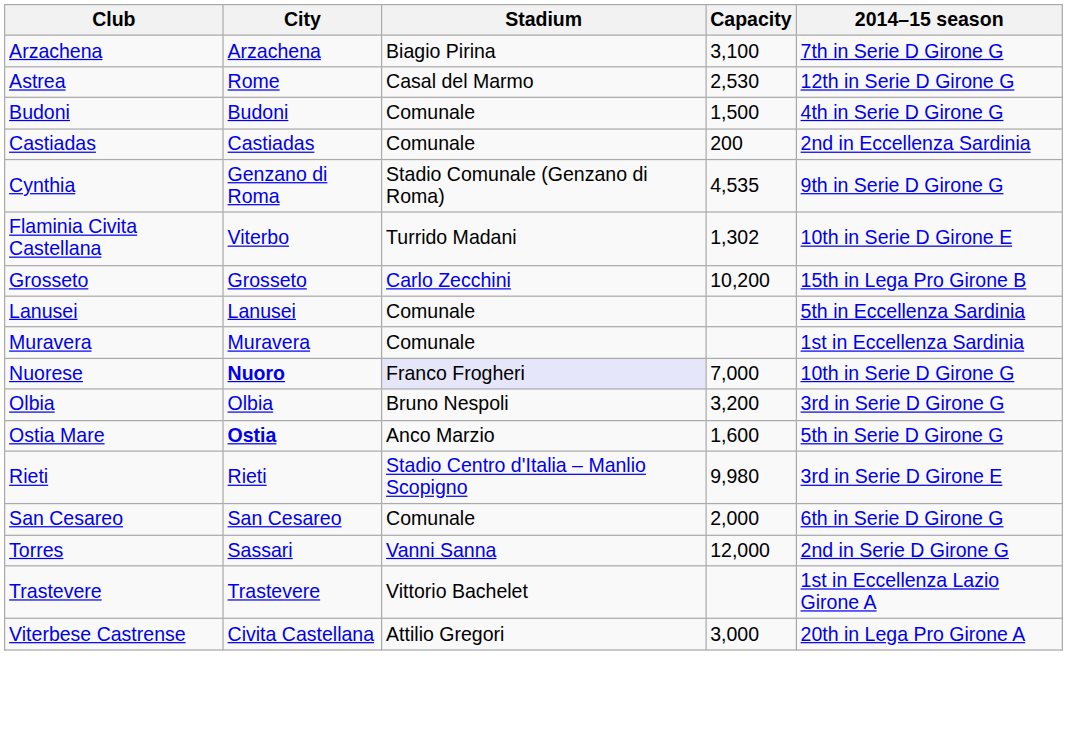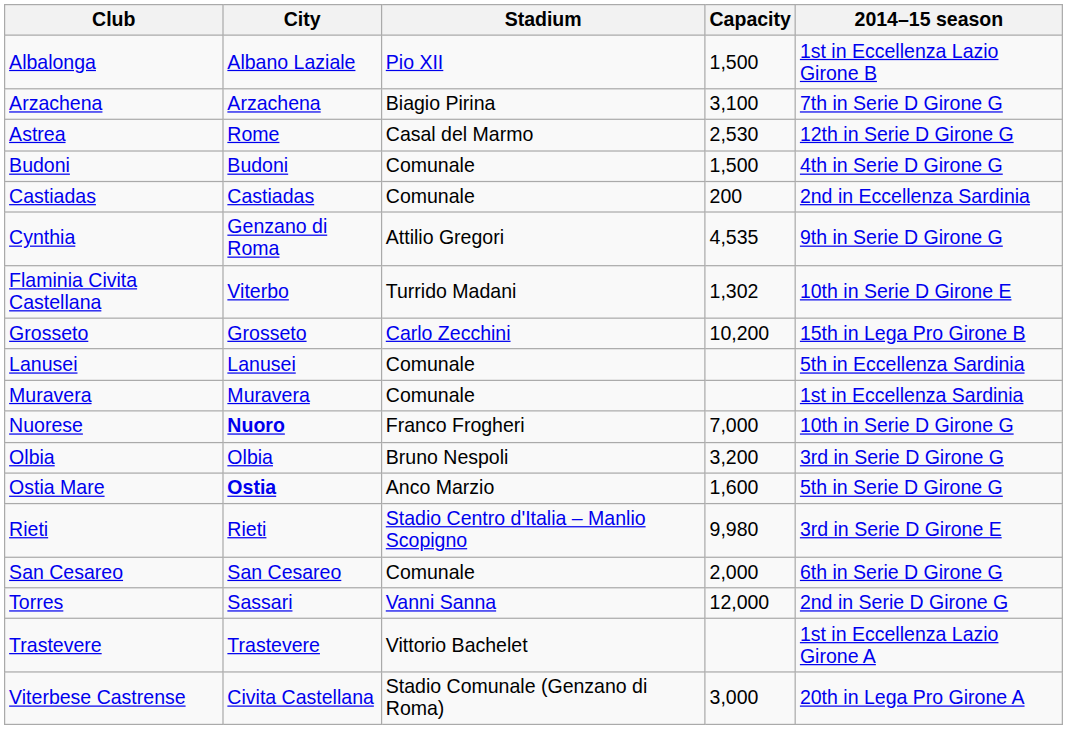+ row: Albalonga | Albano Laziale | Pio XII | 1,500 | 1st in Eccellenza Lazio Girone B
Cynthia | Stadium: Stadio Comunale (Genzano di Roma) -> Attilio Gregori
Nuorese | Stadium: lavender background -> no background
Viterbese Castrense | Stadium: Attilio Gregori -> Stadio Comunale (Genzano di Roma)
